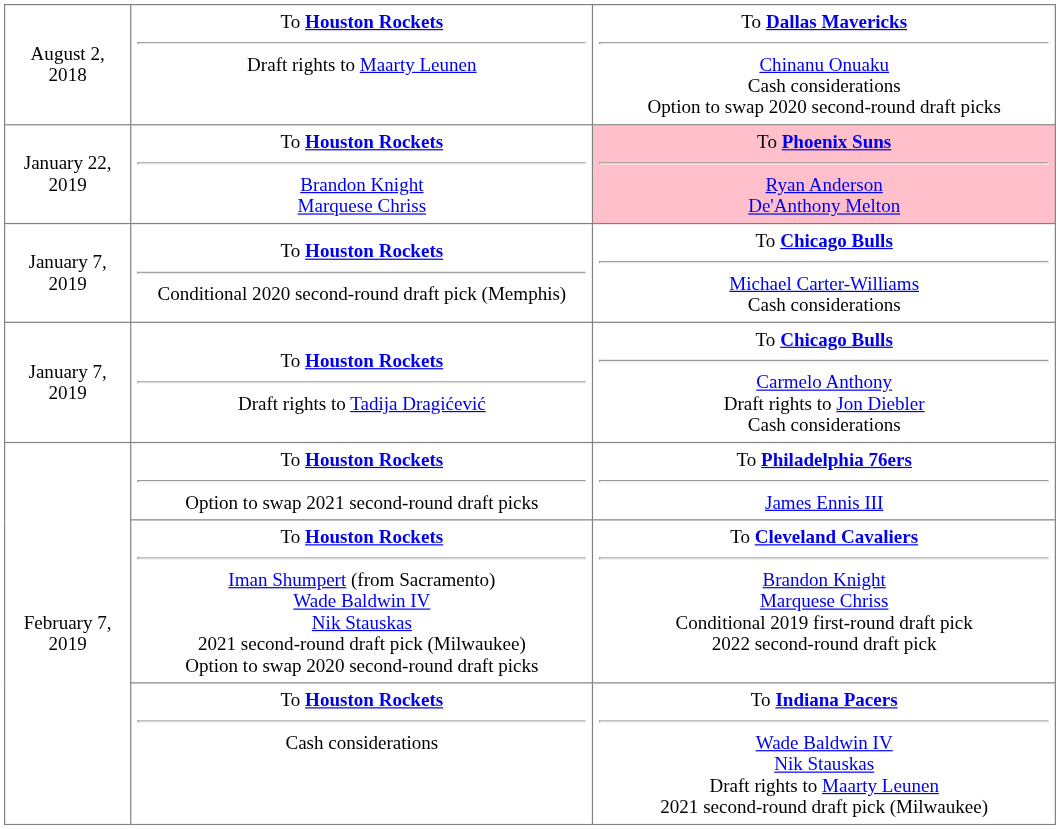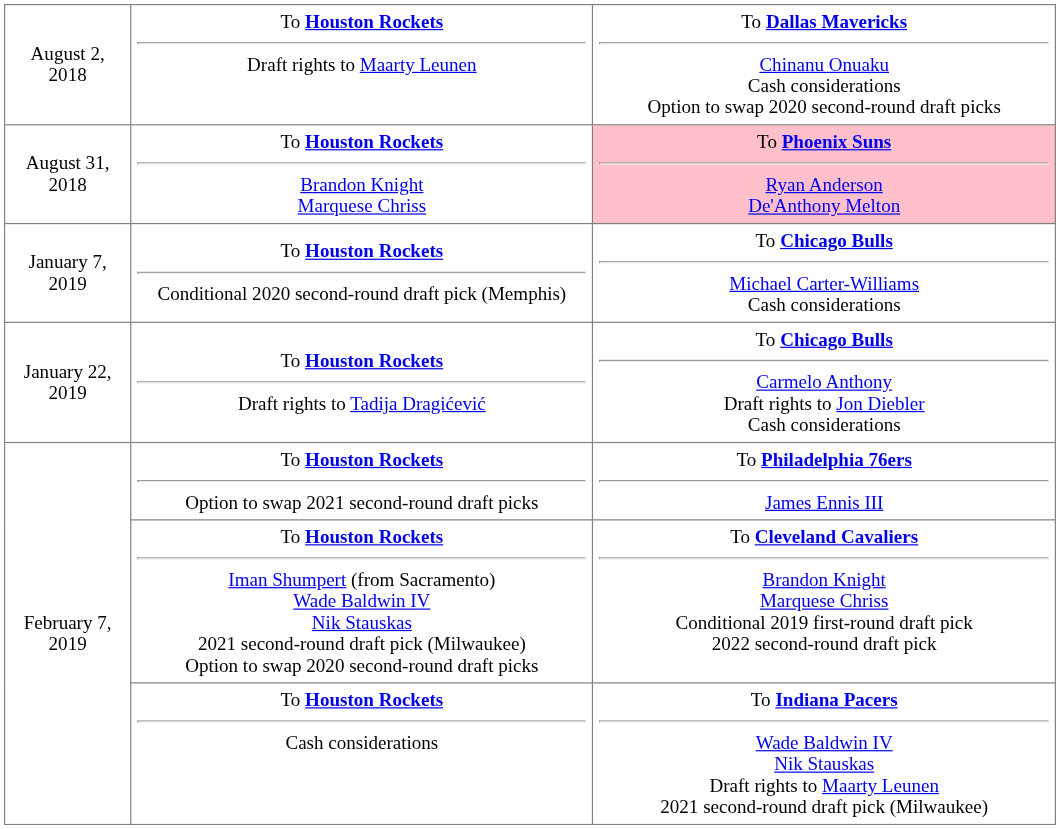To Houston Rockets Brandon Knight Marquese Chriss | column 1: January 22, 2019 -> August 31, 2018
To Houston Rockets Draft rights to Tadija Dragićević | column 1: January 7, 2019 -> January 22, 2019
